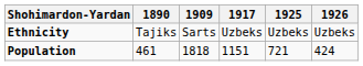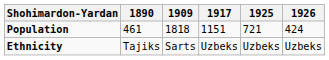rows swapped: Population <-> Ethnicity
